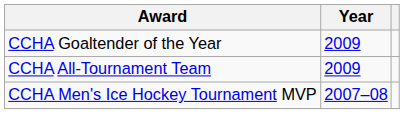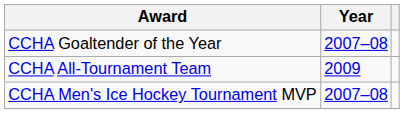CCHA Goaltender of the Year | Year: 2009 -> 2007–08
